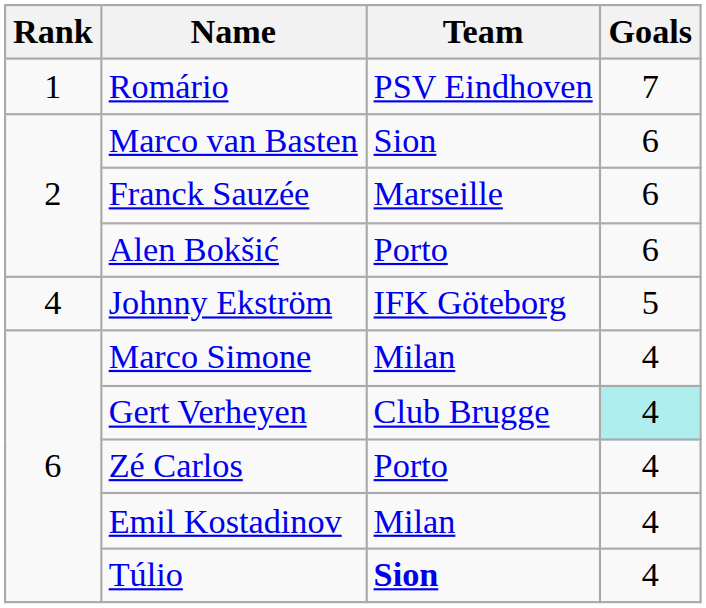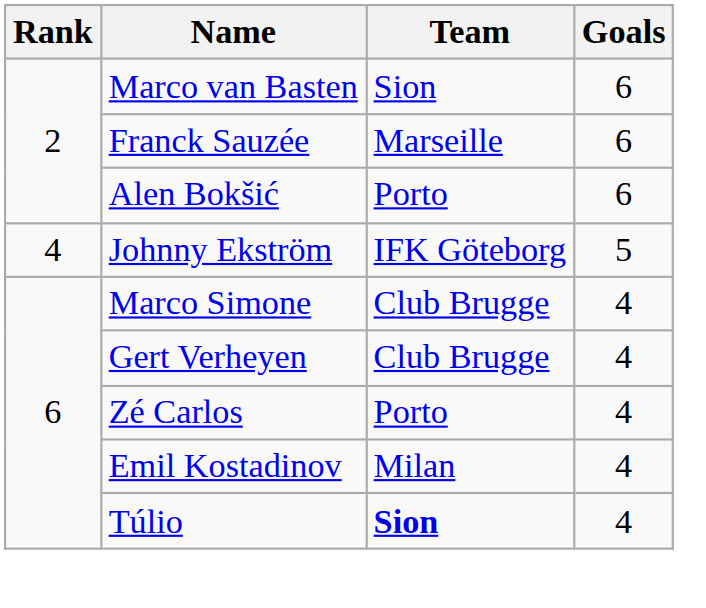- row: 1 | Romário | PSV Eindhoven | 7
Marco Simone | Team: Milan -> Club Brugge
Gert Verheyen | Goals: paleturquoise background -> no background
